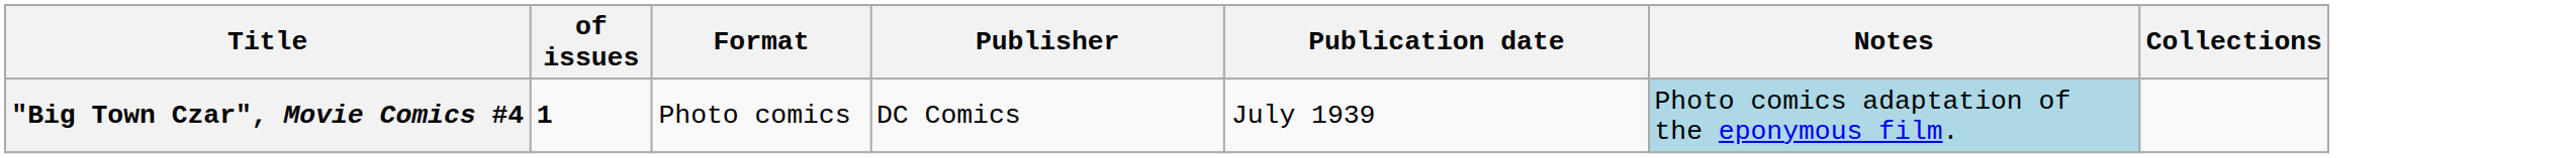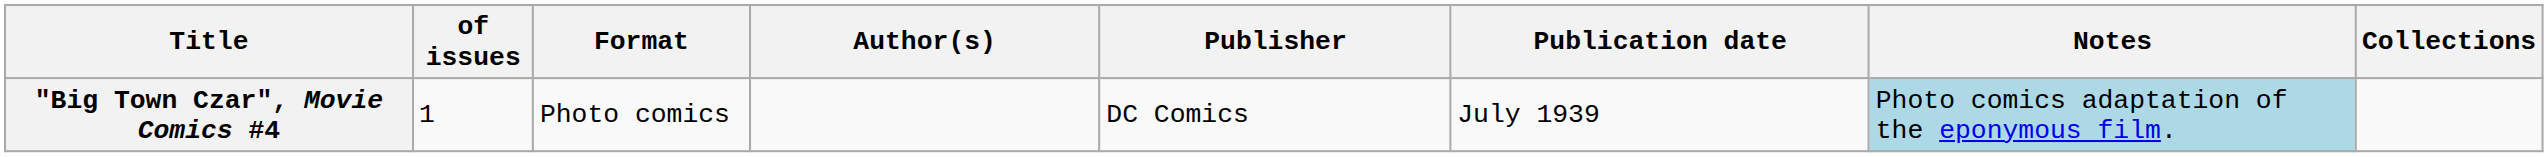+ column: Author(s)
"Big Town Czar", Movie Comics #4 | of issues: bold -> normal
